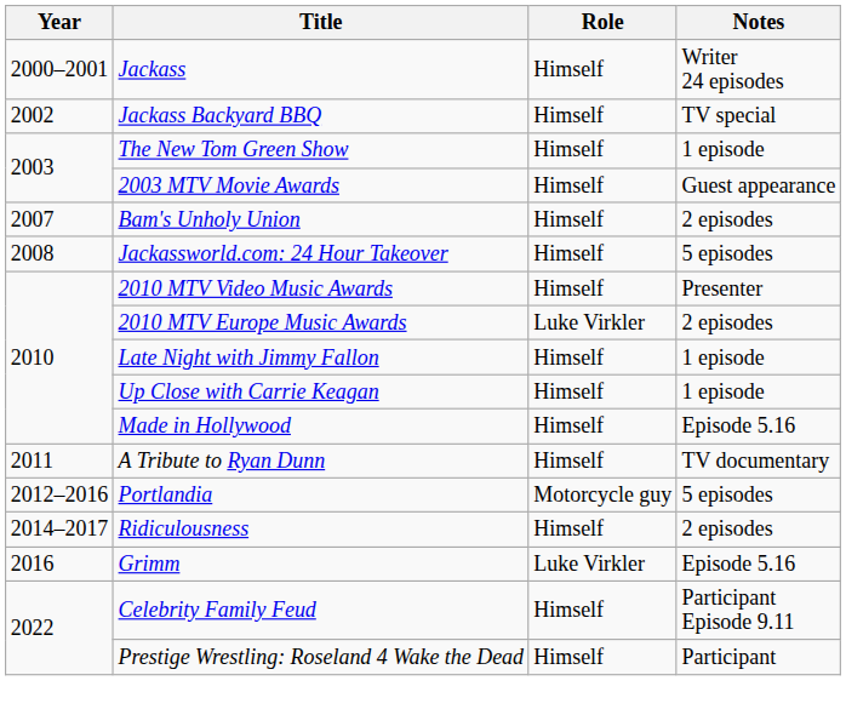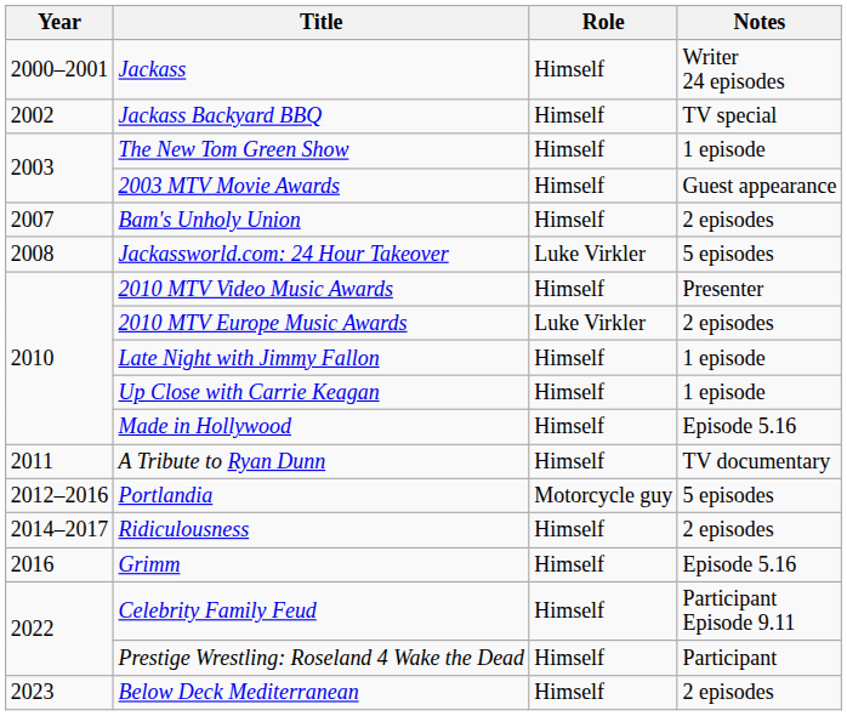Jackassworld.com: 24 Hour Takeover | Role: Himself -> Luke Virkler
Grimm | Role: Luke Virkler -> Himself
+ row: 2023 | Below Deck Mediterranean | Himself | 2 episodes
